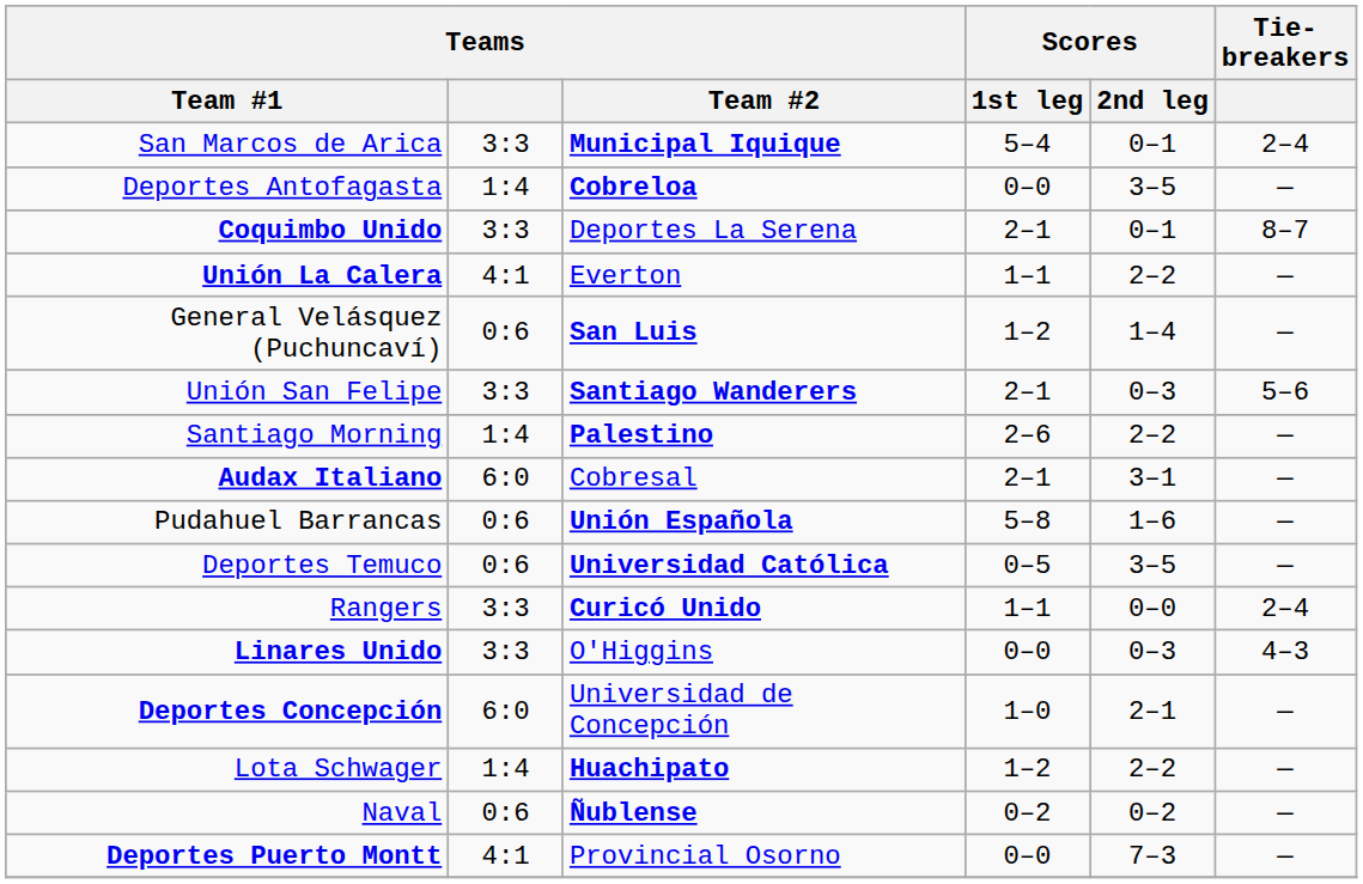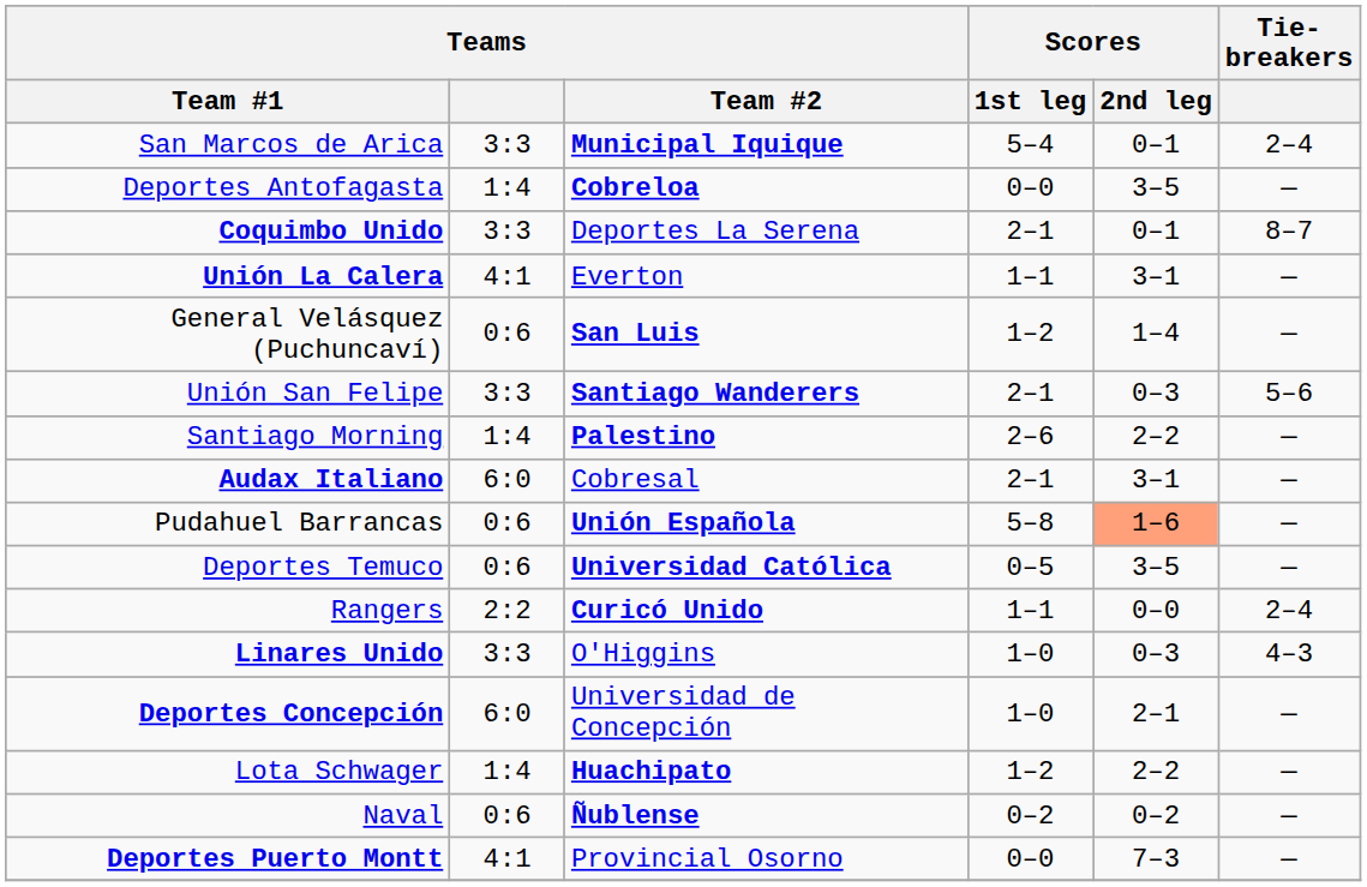Unión La Calera | Scores / 2nd leg: 2–2 -> 3–1
Pudahuel Barrancas | Scores / 2nd leg: no background -> lightsalmon background
Rangers | Teams: 3:3 -> 2:2
Linares Unido | Scores / 1st leg: 0–0 -> 1–0
